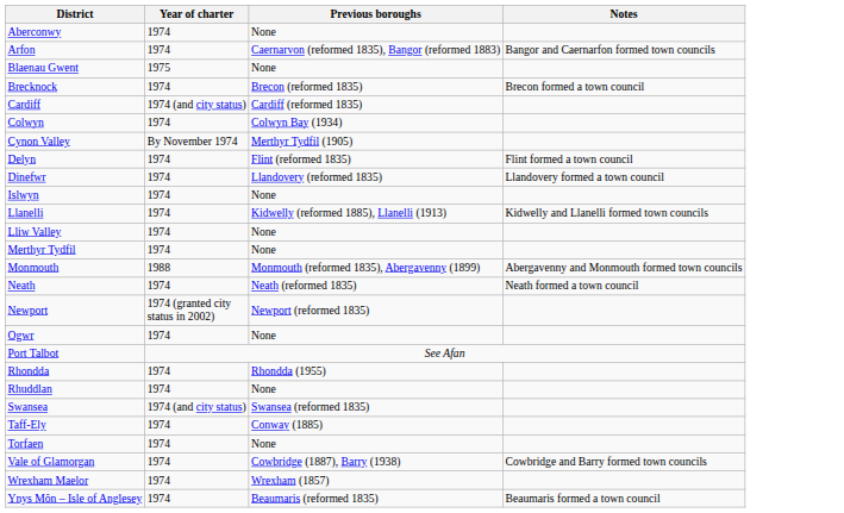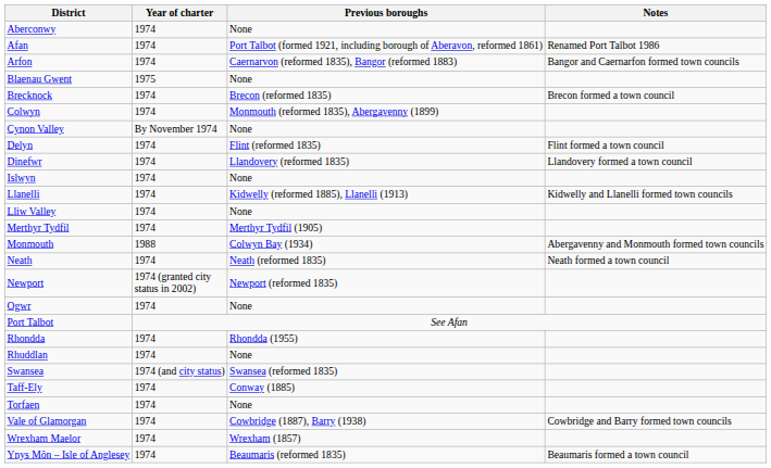+ row: Afan | 1974 | Port Talbot (formed 1921, including borough of Aberavon, reformed 1861) | Renamed Port Talbot 1986
- row: Cardiff | 1974 (and city status) | Cardiff (reformed 1835)
Colwyn | Previous boroughs: Colwyn Bay (1934) -> Monmouth (reformed 1835), Abergavenny (1899)
Cynon Valley | Previous boroughs: Merthyr Tydfil (1905) -> None
Merthyr Tydfil | Previous boroughs: None -> Merthyr Tydfil (1905)
Monmouth | Previous boroughs: Monmouth (reformed 1835), Abergavenny (1899) -> Colwyn Bay (1934)
